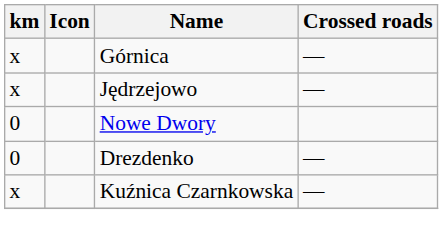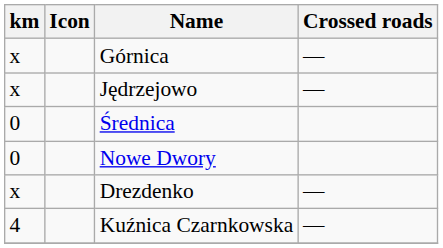+ row: 0 | Średnica
Drezdenko | km: 0 -> x
Kuźnica Czarnkowska | km: x -> 4
